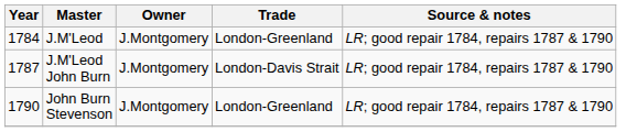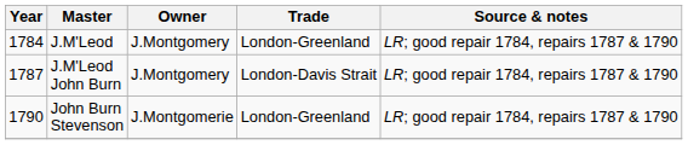John Burn Stevenson | Owner: J.Montgomery -> J.Montgomerie
